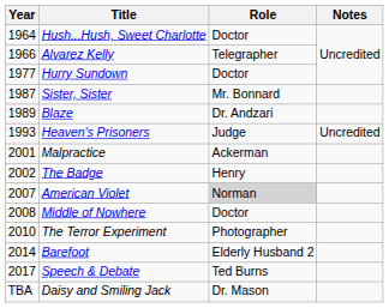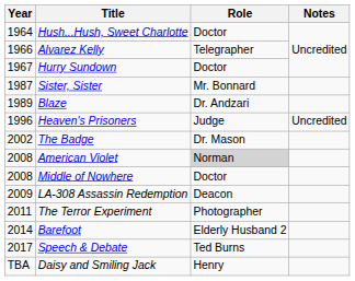Hurry Sundown | Year: 1977 -> 1967
Heaven's Prisoners | Year: 1993 -> 1996
- row: 2001 | Malpractice | Ackerman
The Badge | Role: Henry -> Dr. Mason
American Violet | Year: 2007 -> 2008
+ row: 2009 | LA-308 Assassin Redemption | Deacon
The Terror Experiment | Year: 2010 -> 2011
Daisy and Smiling Jack | Role: Dr. Mason -> Henry
